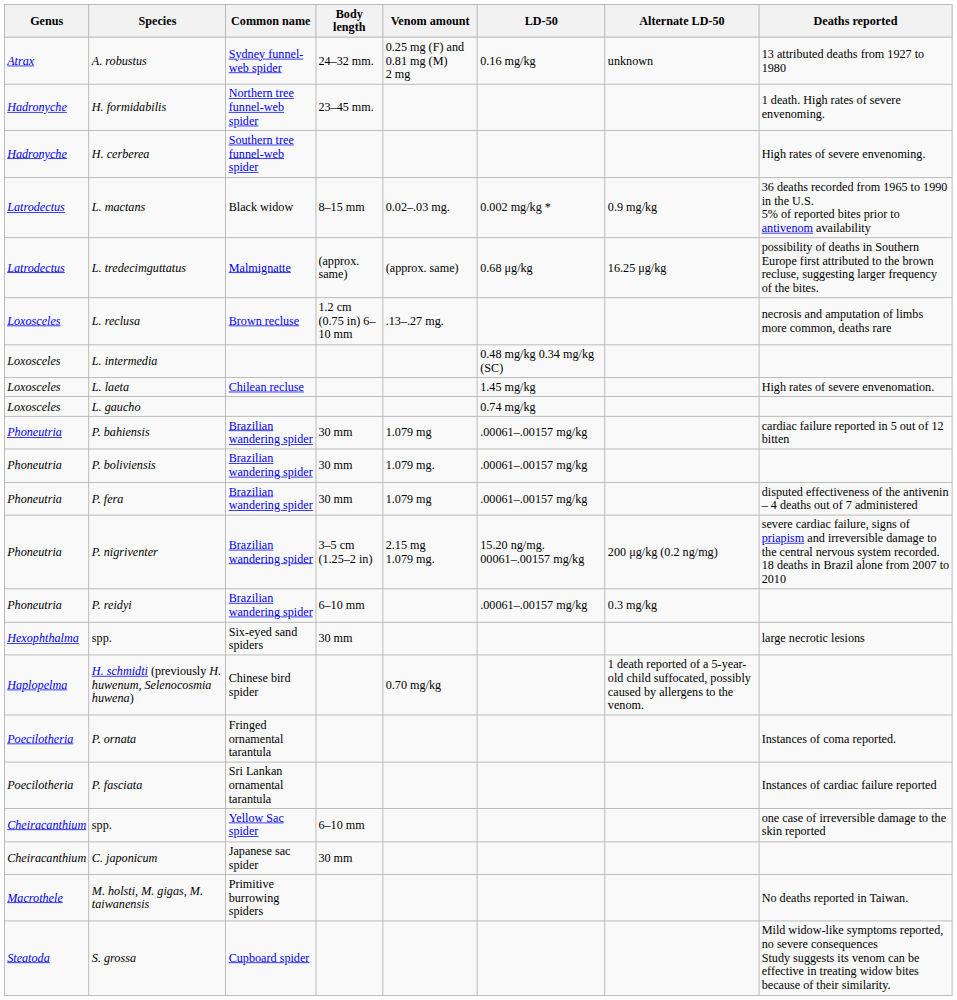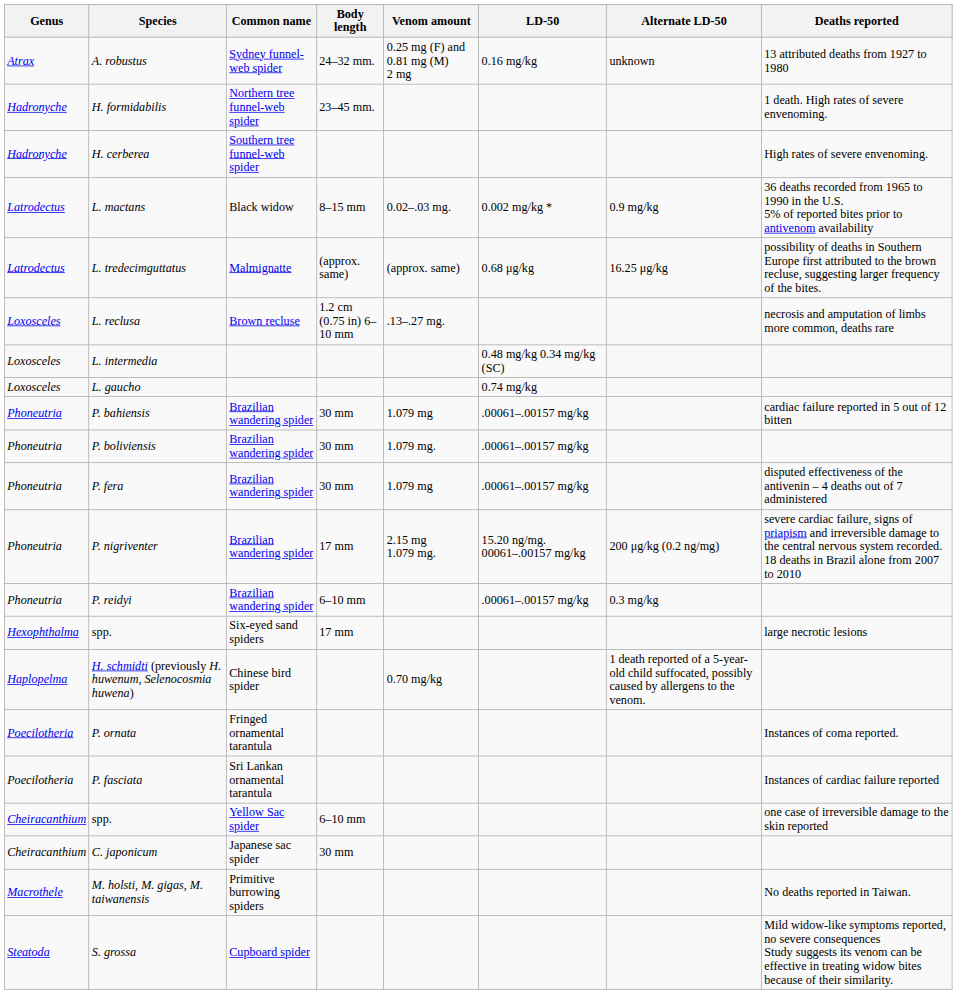- row: Loxosceles | L. laeta | Chilean recluse | 1.45 mg/kg | High rates of severe envenomation.
P. nigriventer | Body length: 3–5 cm (1.25–2 in) -> 17 mm
spp. / Six-eyed sand spiders | Body length: 30 mm -> 17 mm
